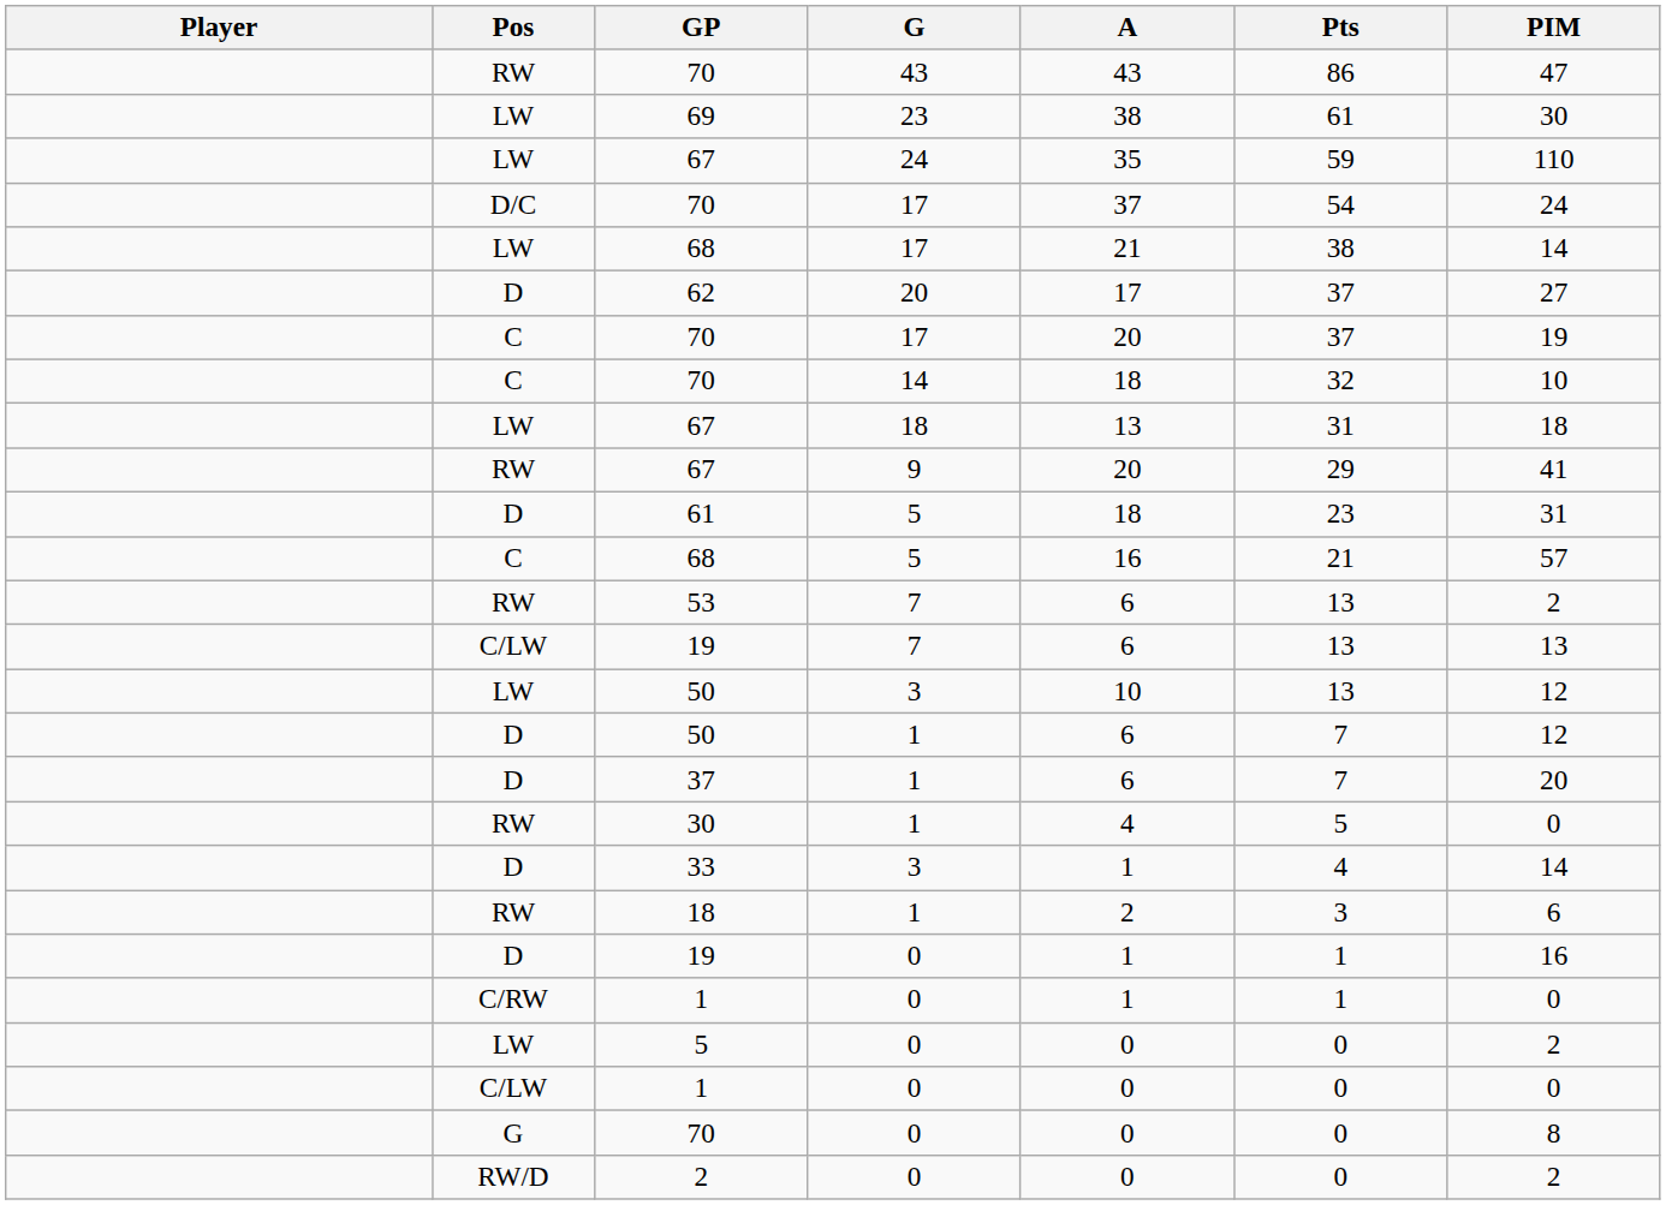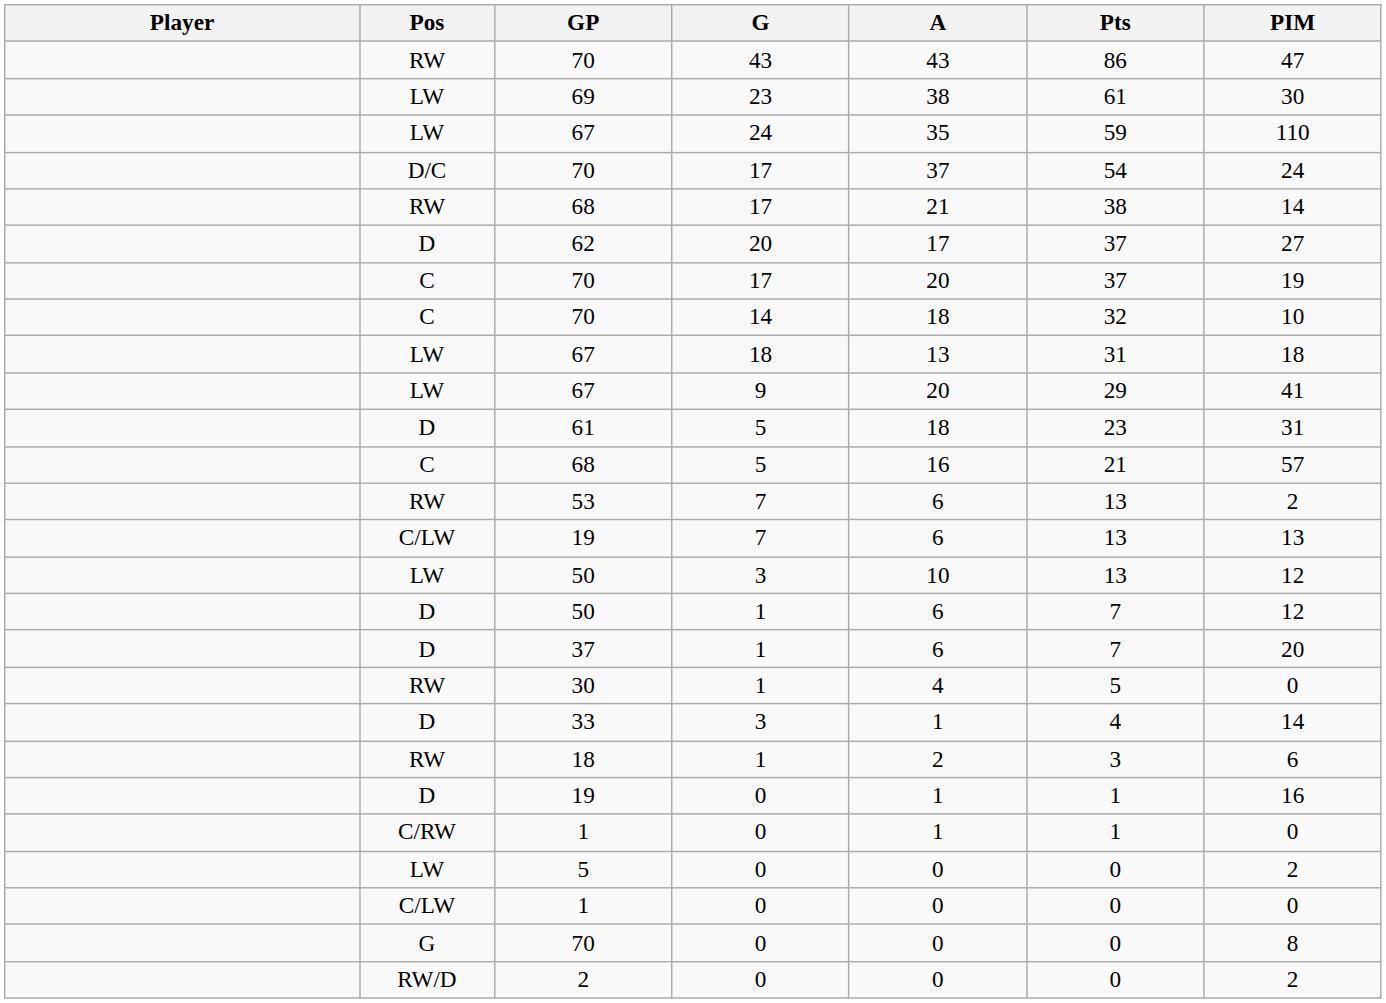68 / 17 | Pos: LW -> RW
67 / 9 | Pos: RW -> LW
